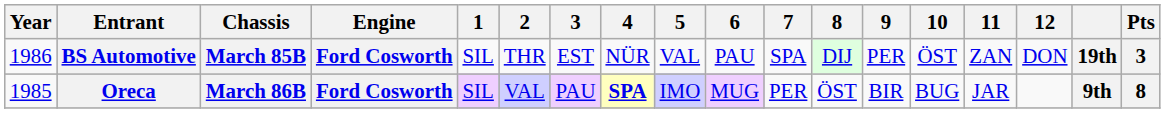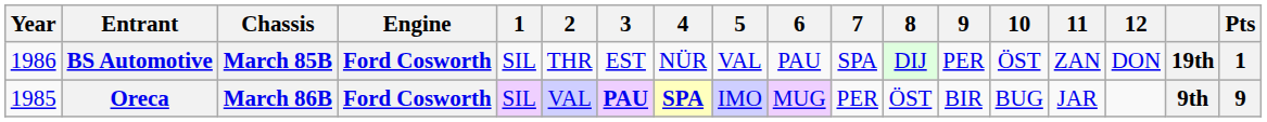BS Automotive | Pts: 3 -> 1
Oreca | 3: normal -> bold
Oreca | Pts: 8 -> 9
